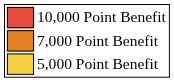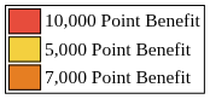rows swapped: 7,000 Point Benefit <-> 5,000 Point Benefit
